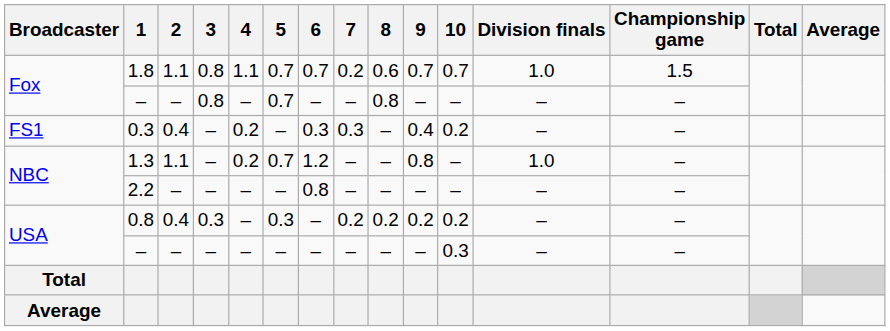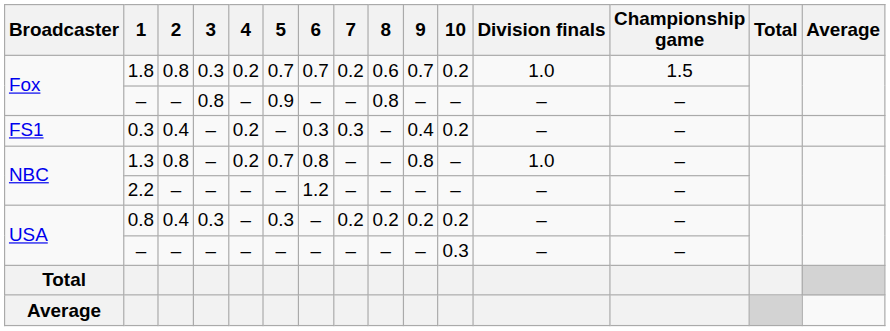1.8 | 2: 1.1 -> 0.8
1.8 | 3: 0.8 -> 0.3
1.8 | 4: 1.1 -> 0.2
1.8 | 10: 0.7 -> 0.2
Fox / – | 5: 0.7 -> 0.9
1.3 | 2: 1.1 -> 0.8
1.3 | 6: 1.2 -> 0.8
2.2 | 6: 0.8 -> 1.2
